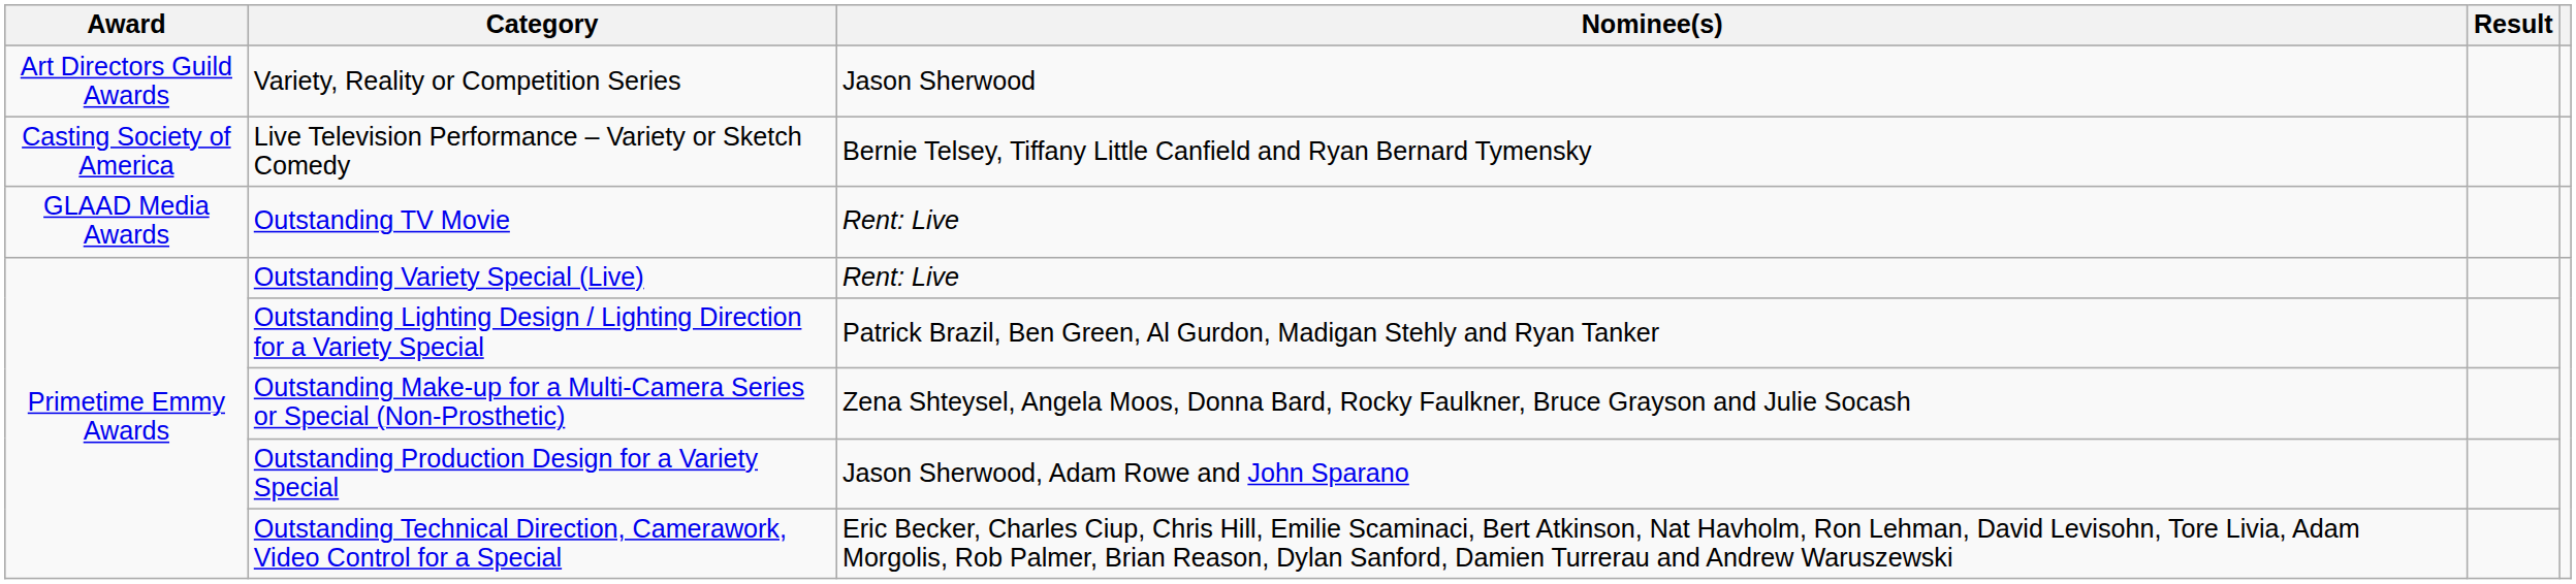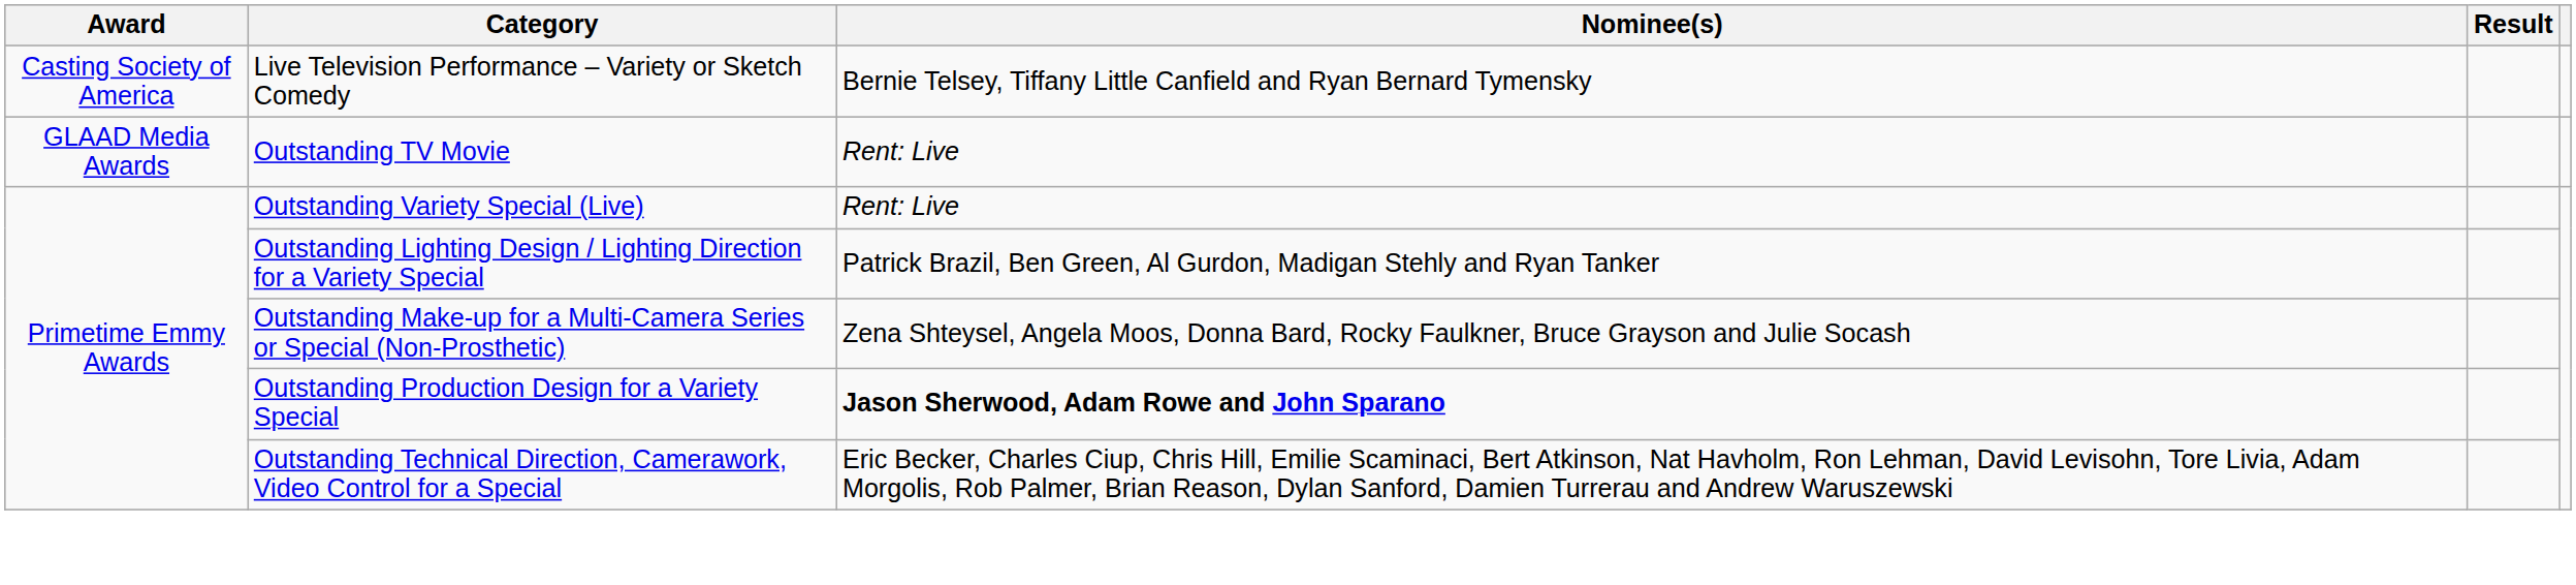- row: Art Directors Guild Awards | Variety, Reality or Competition Series | Jason Sherwood
Outstanding Production Design for a Variety Special | Nominee(s): normal -> bold
